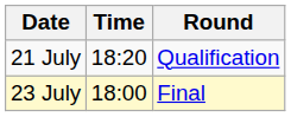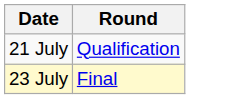- column: Time | 18:20 | 18:00
